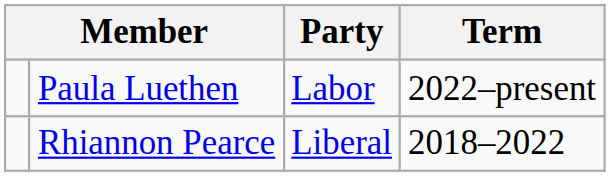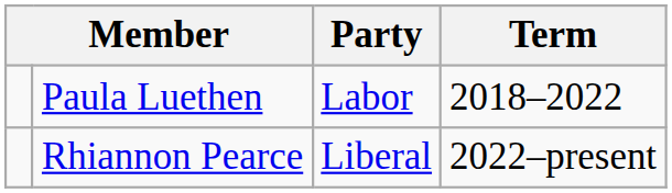Paula Luethen | Term: 2022–present -> 2018–2022
Rhiannon Pearce | Term: 2018–2022 -> 2022–present
